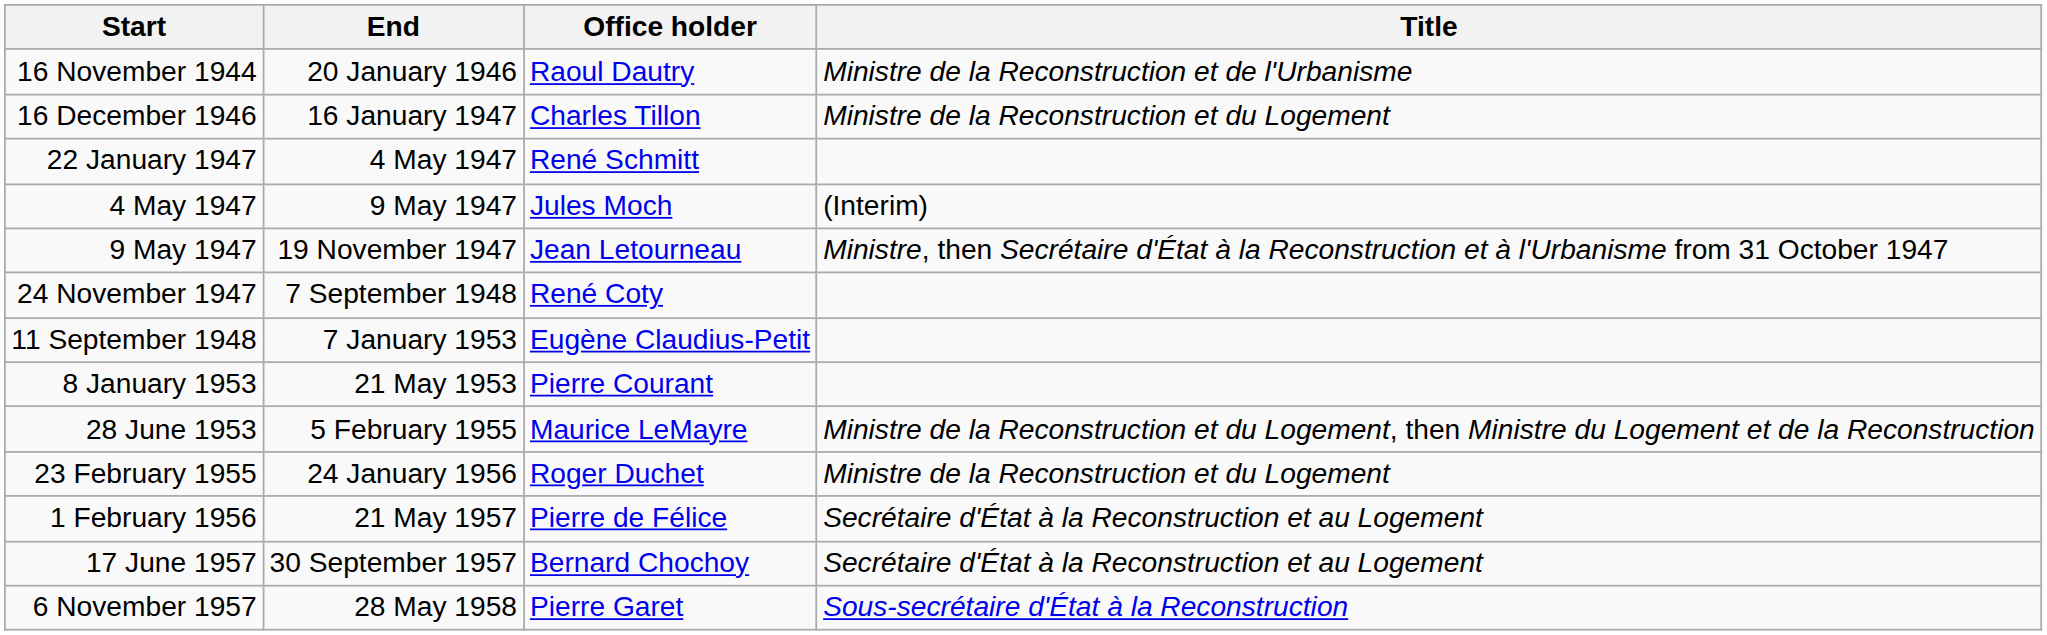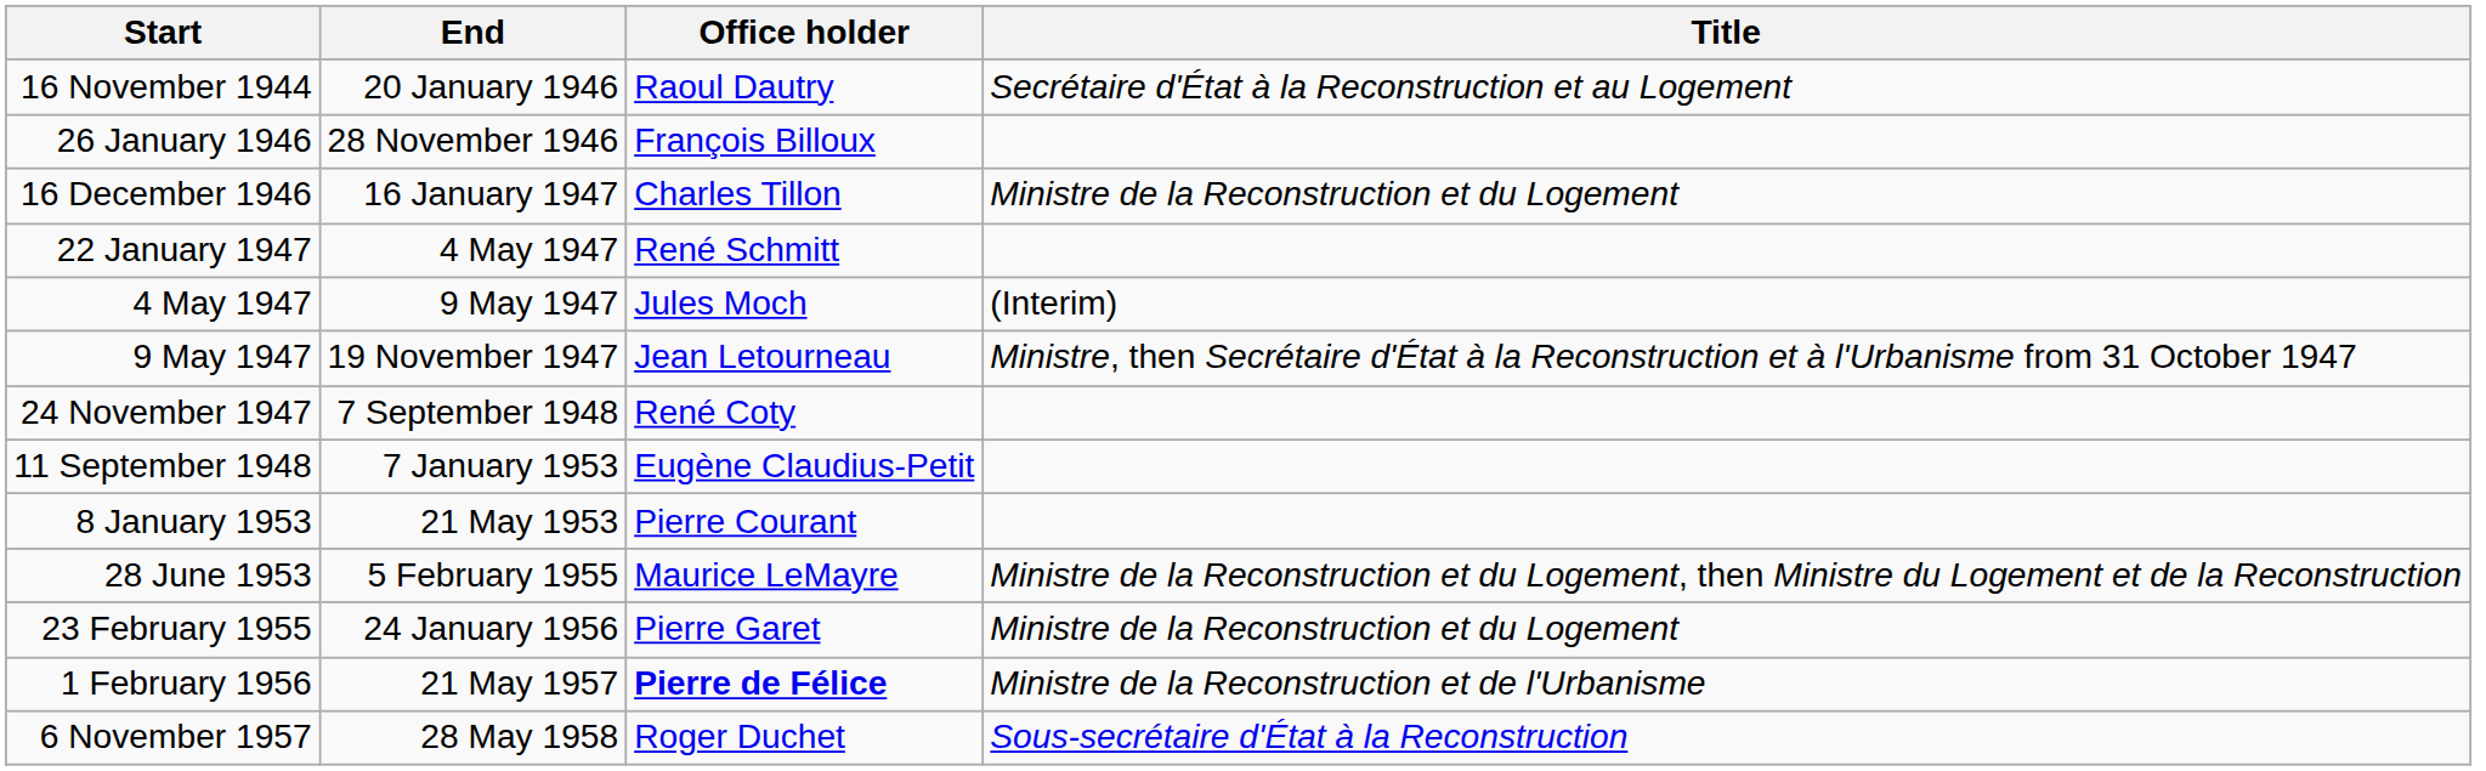16 November 1944 | Title: Ministre de la Reconstruction et de l'Urbanisme -> Secrétaire d'État à la Reconstruction et au Logement
+ row: 26 January 1946 | 28 November 1946 | François Billoux
23 February 1955 | Office holder: Roger Duchet -> Pierre Garet
1 February 1956 | Office holder: normal -> bold
1 February 1956 | Title: Secrétaire d'État à la Reconstruction et au Logement -> Ministre de la Reconstruction et de l'Urbanisme
- row: 17 June 1957 | 30 September 1957 | Bernard Chochoy | Secrétaire d'État à la Reconstruction et au Logement
6 November 1957 | Office holder: Pierre Garet -> Roger Duchet
